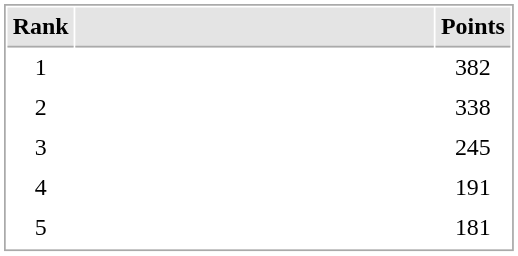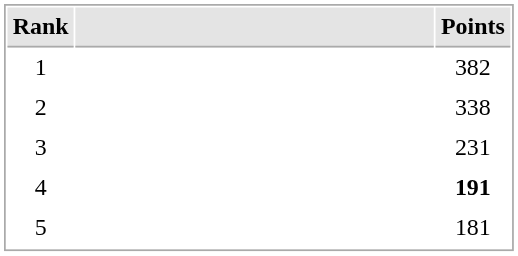3 | Points: 245 -> 231
4 | Points: normal -> bold
